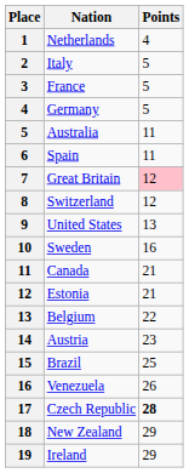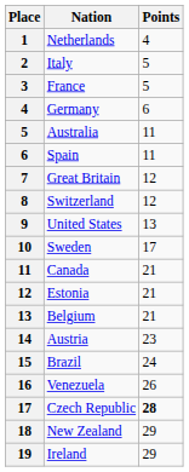Germany | Points: 5 -> 6
Great Britain | Points: pink background -> no background
Sweden | Points: 16 -> 17
Belgium | Points: 22 -> 21
Brazil | Points: 25 -> 24
